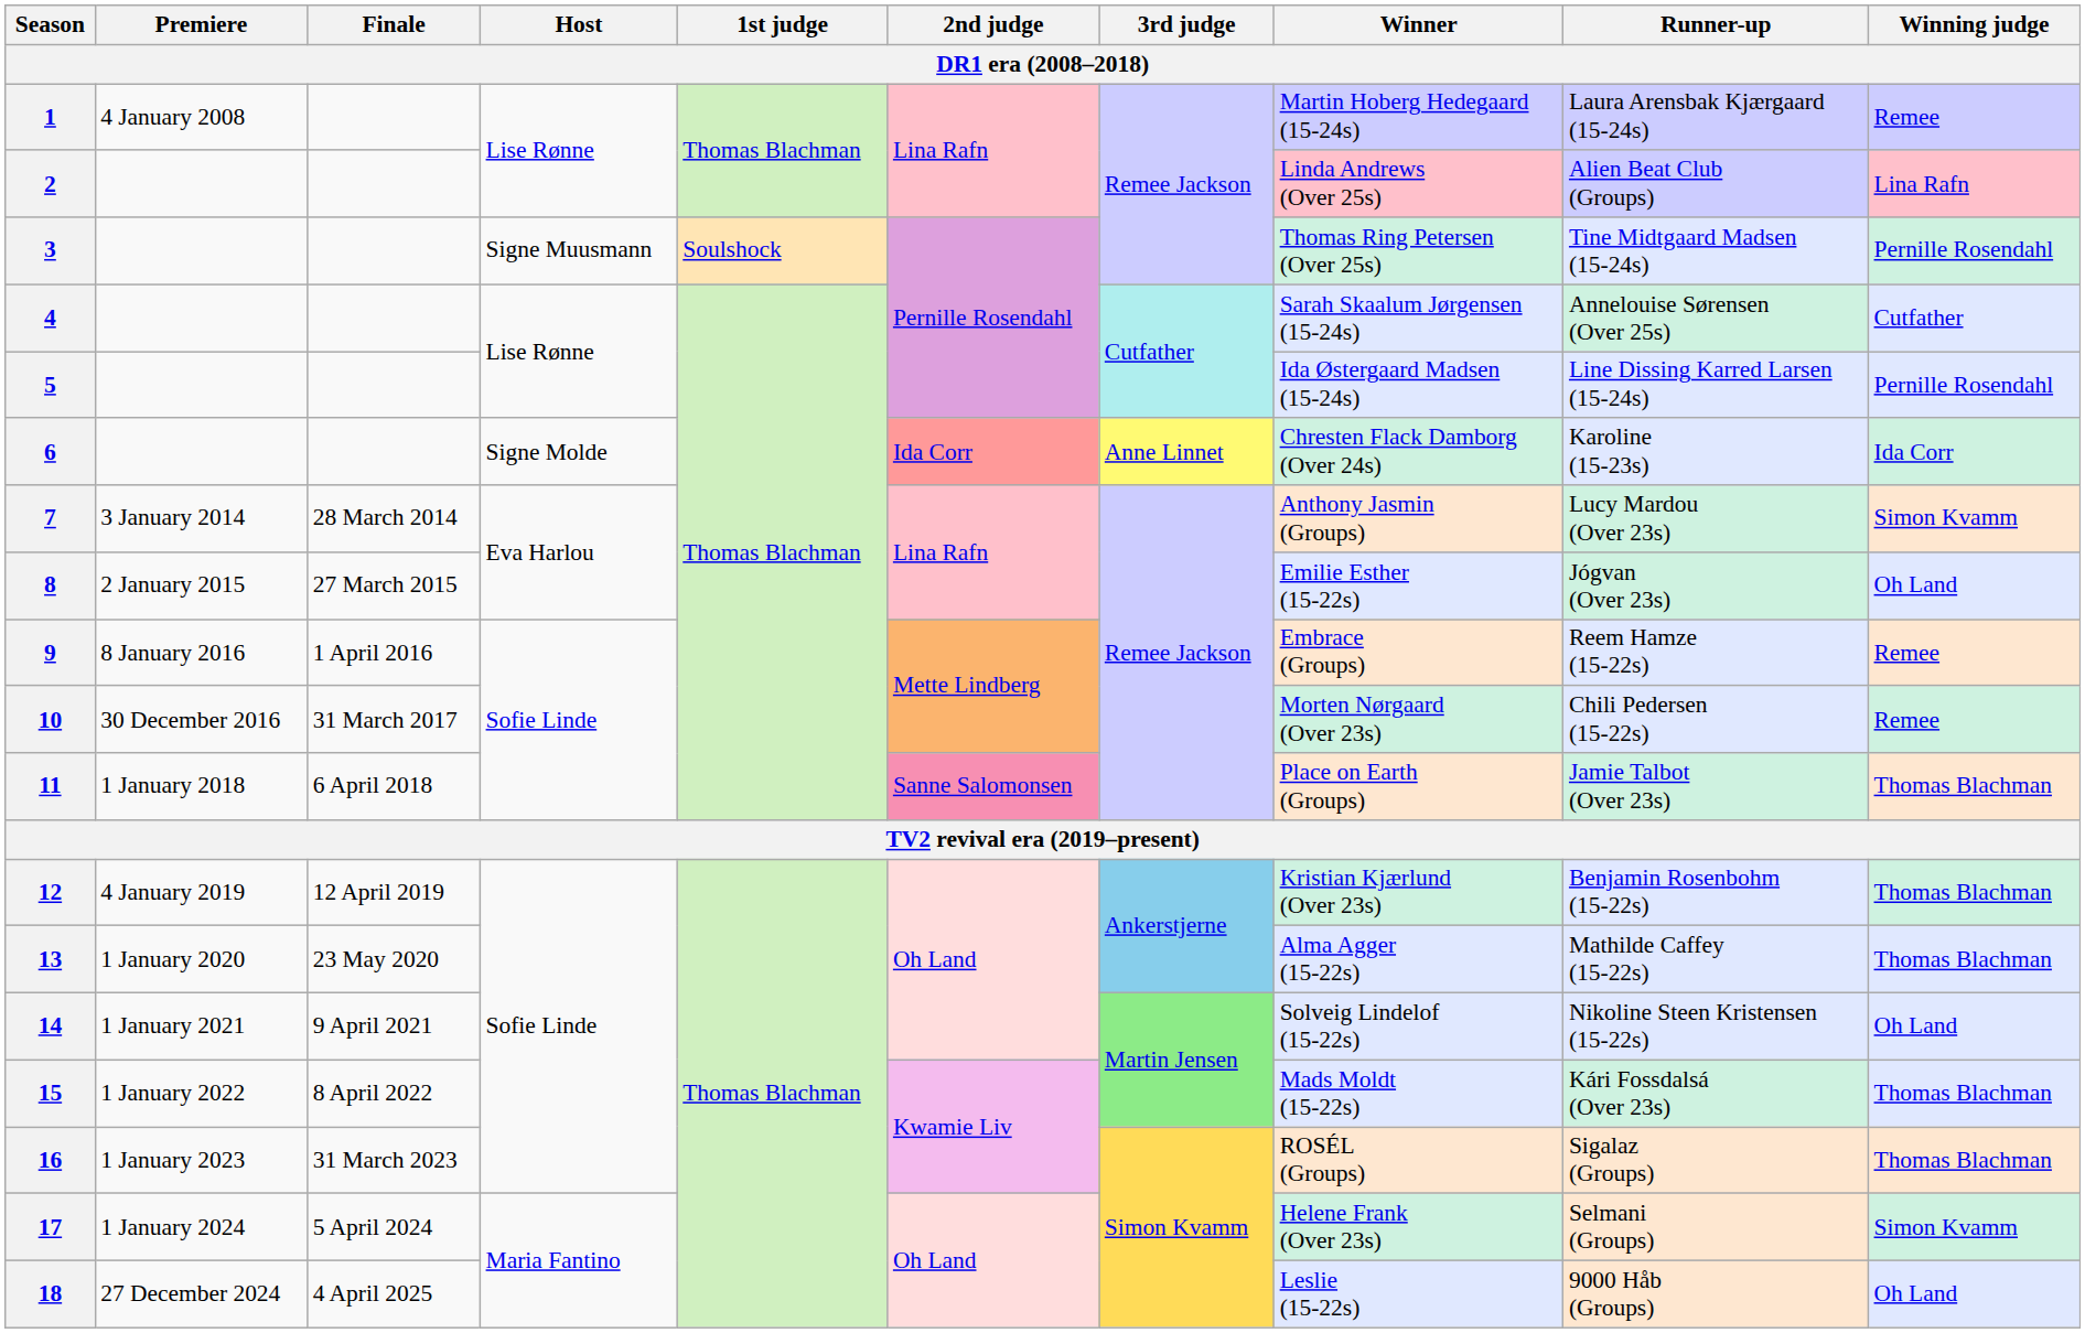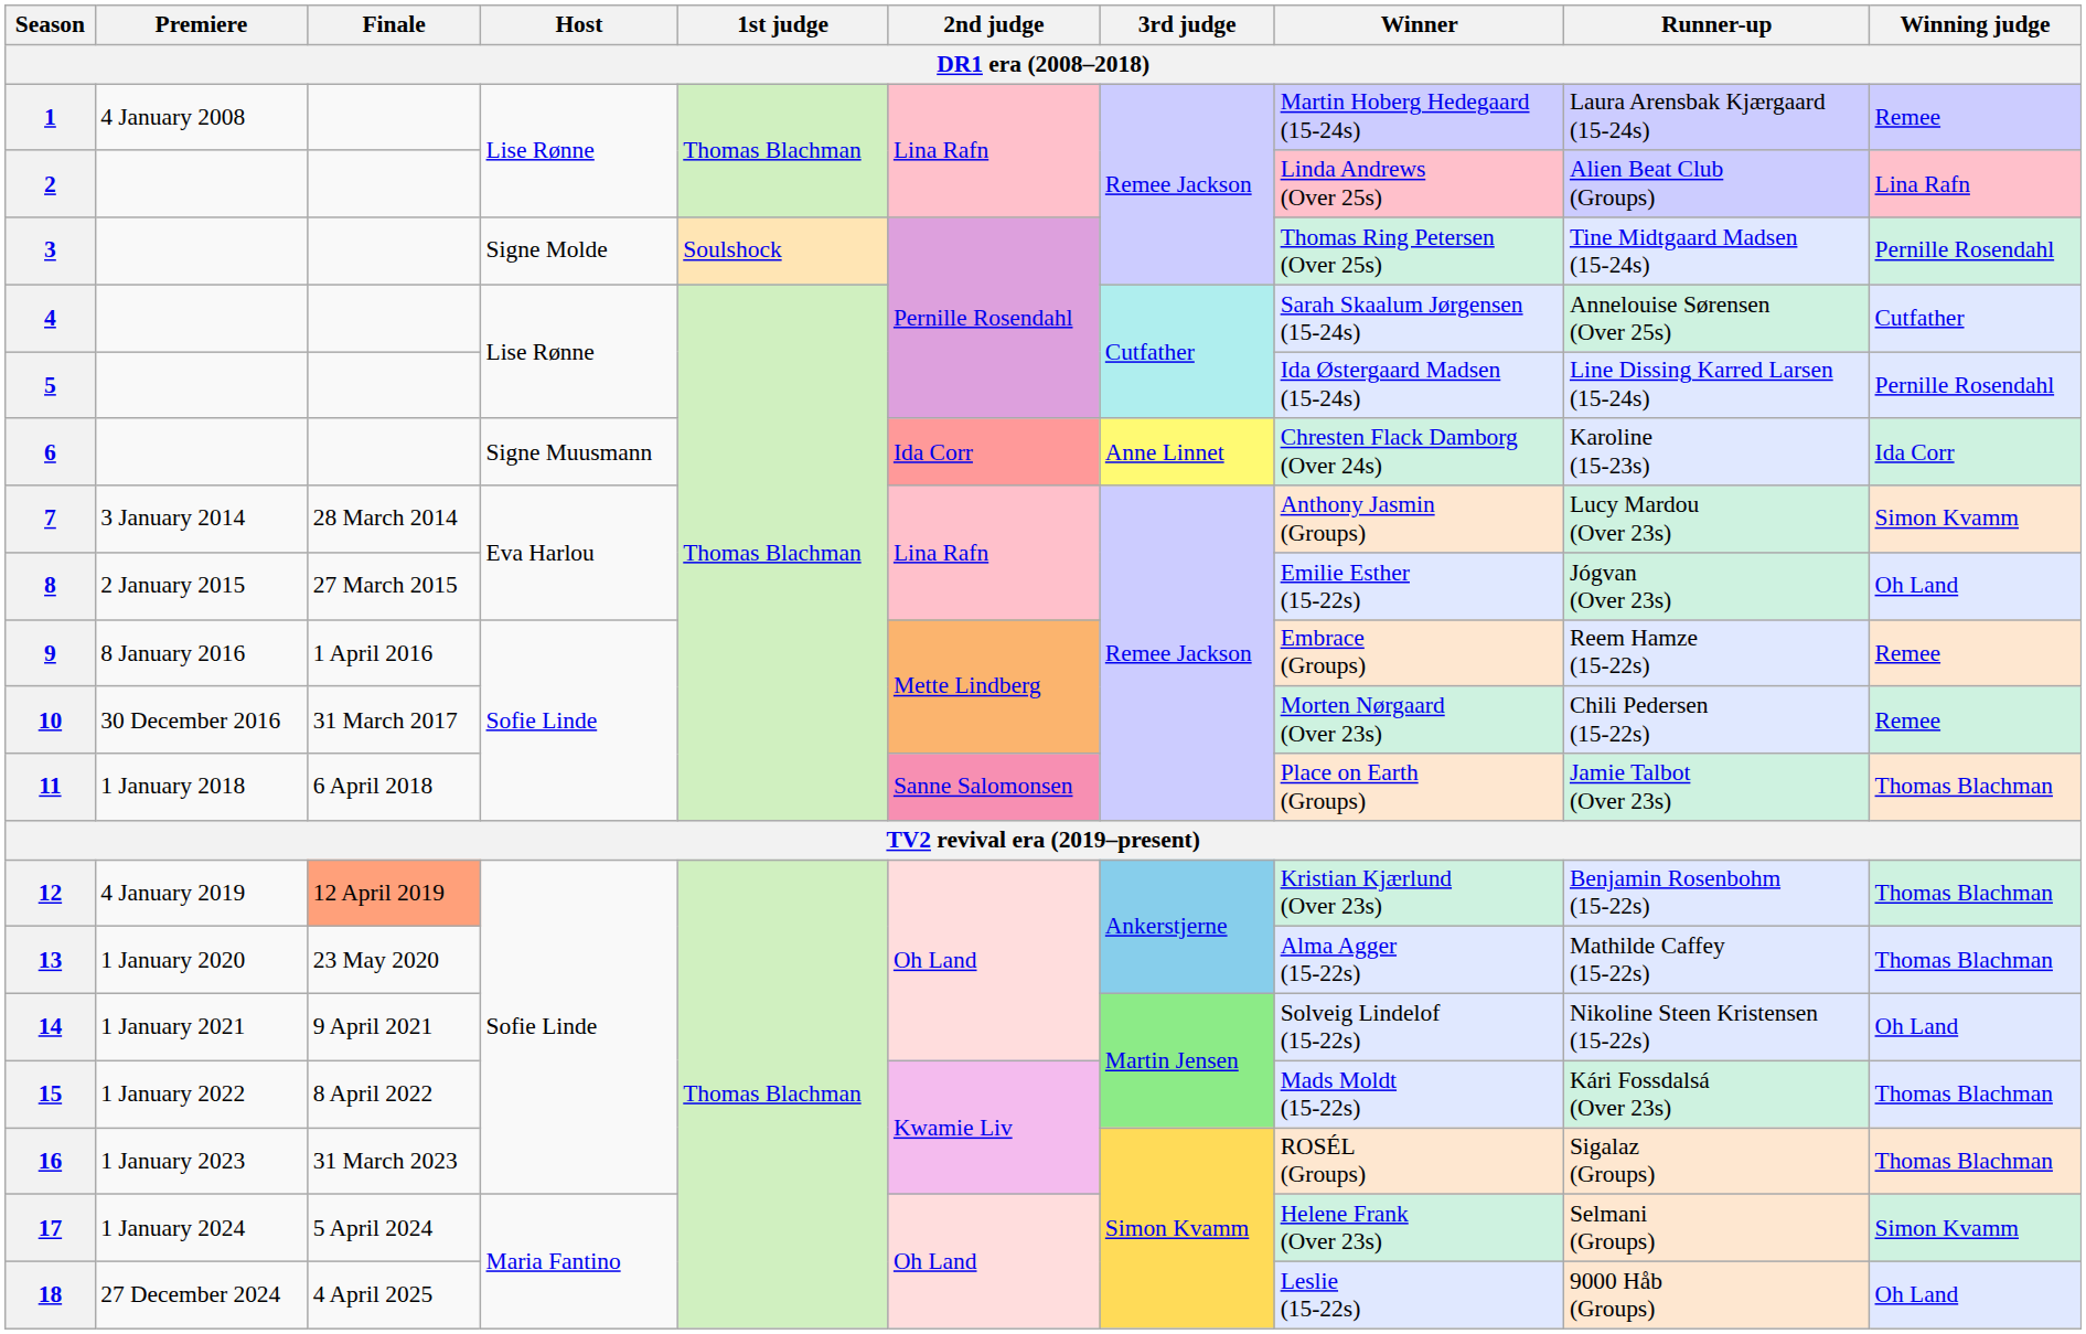3 | Host: Signe Muusmann -> Signe Molde
6 | Host: Signe Molde -> Signe Muusmann
12 | Finale: no background -> lightsalmon background
